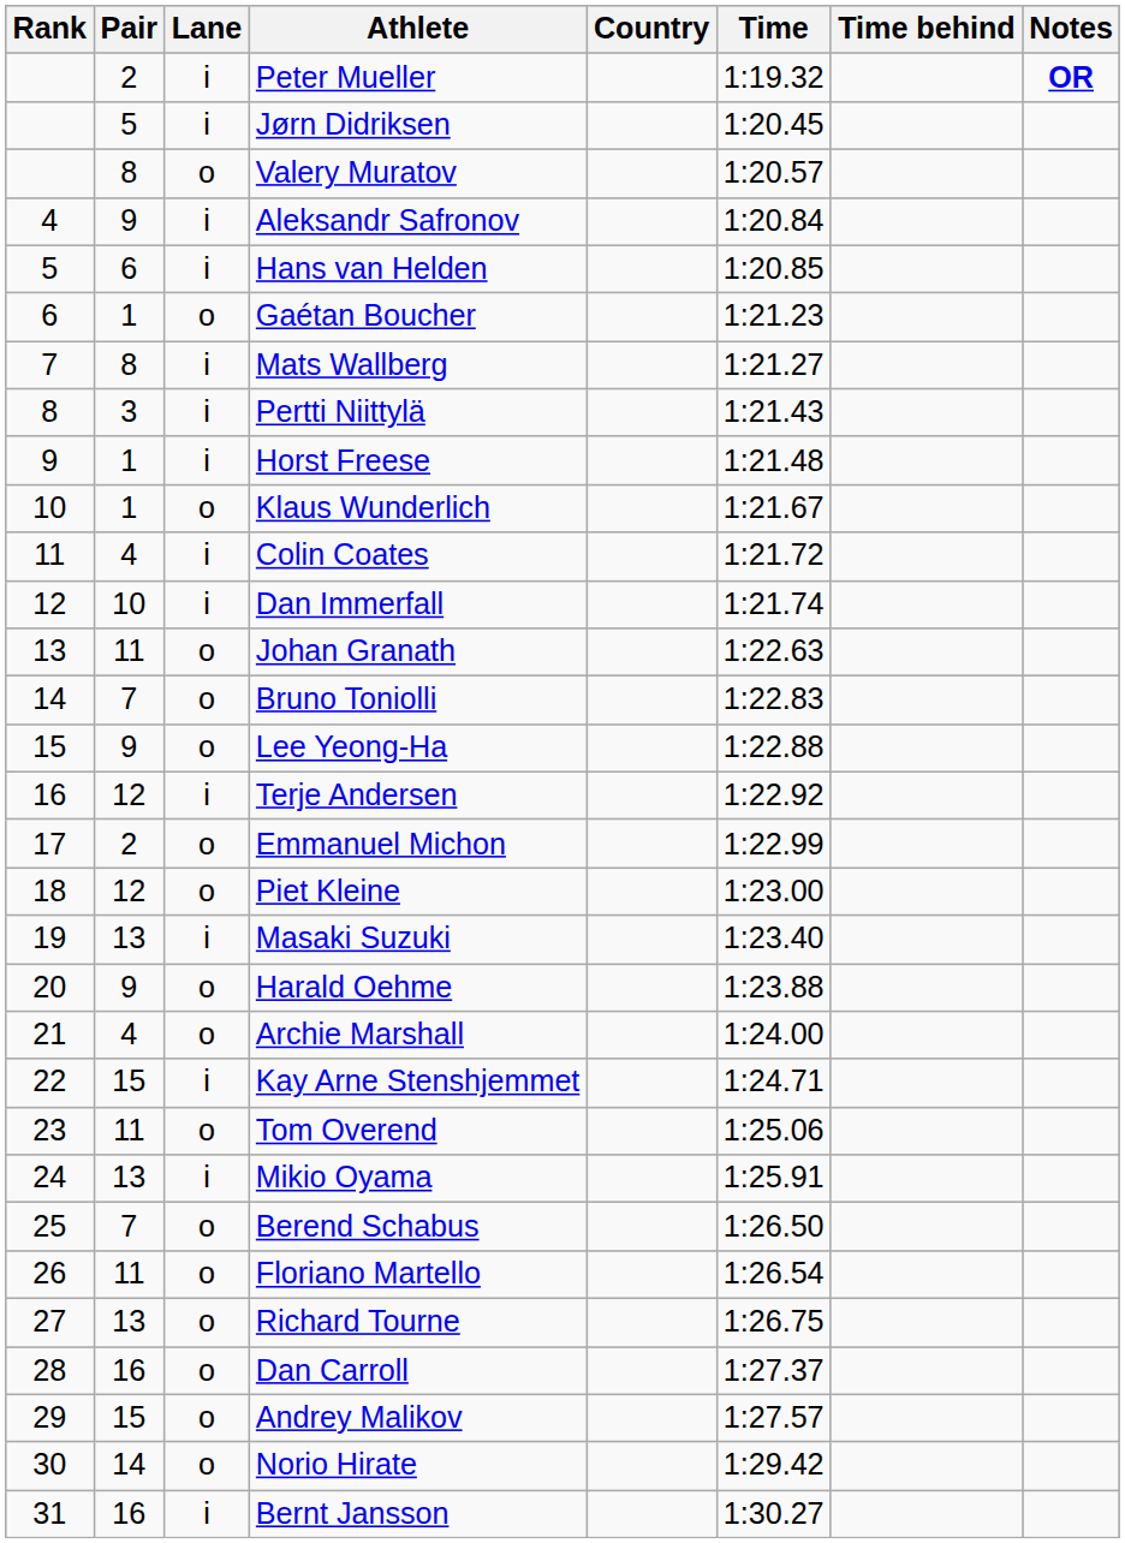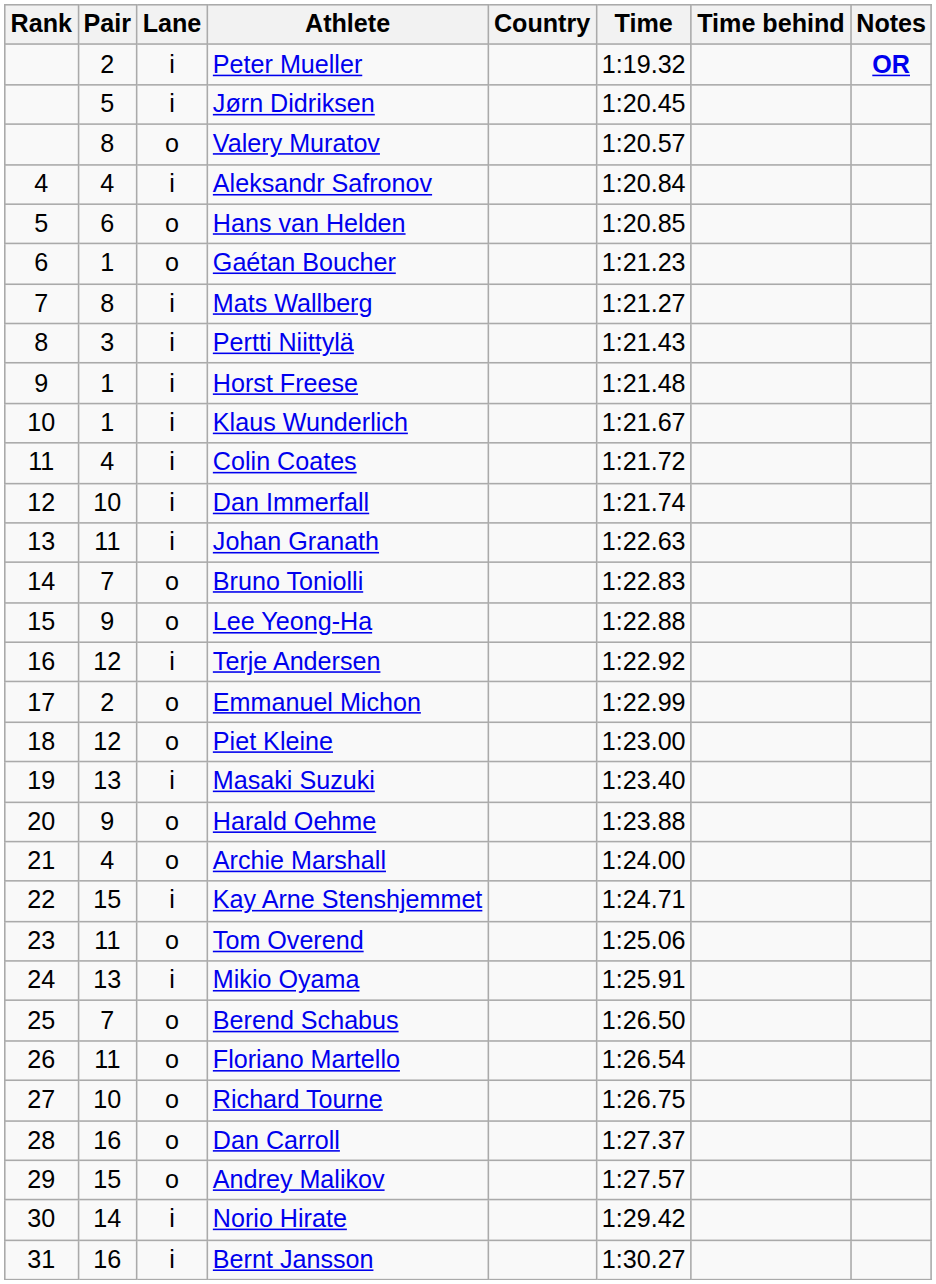Aleksandr Safronov | Pair: 9 -> 4
Hans van Helden | Lane: i -> o
Klaus Wunderlich | Lane: o -> i
Johan Granath | Lane: o -> i
Richard Tourne | Pair: 13 -> 10
Norio Hirate | Lane: o -> i
